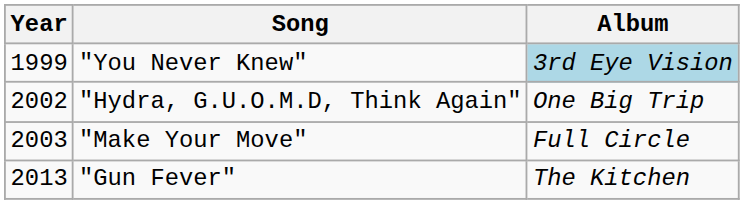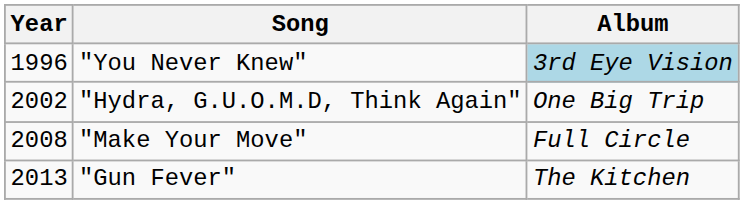"You Never Knew" | Year: 1999 -> 1996
"Make Your Move" | Year: 2003 -> 2008
